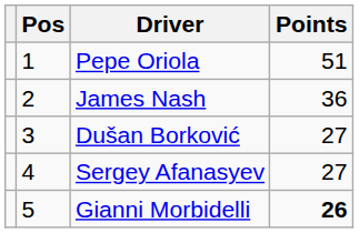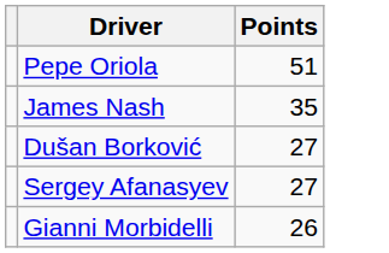- column: Pos | 1 | 2 | 3 | 4 | 5
James Nash | Points: 36 -> 35
Gianni Morbidelli | Points: bold -> normal
